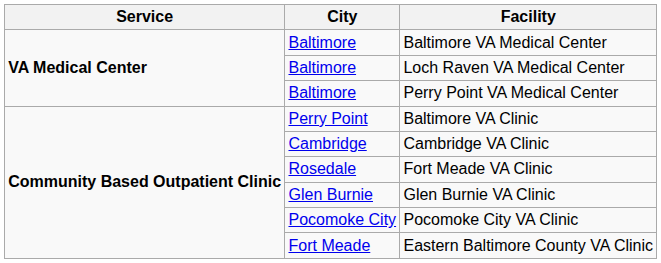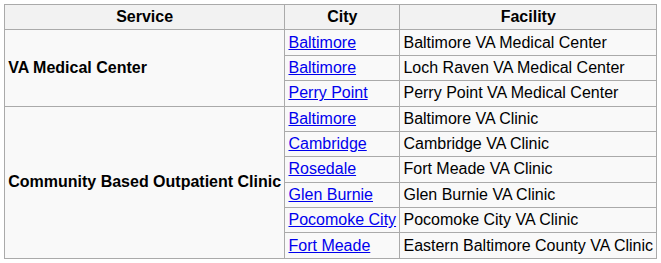Perry Point VA Medical Center | City: Baltimore -> Perry Point
Baltimore VA Clinic | City: Perry Point -> Baltimore
